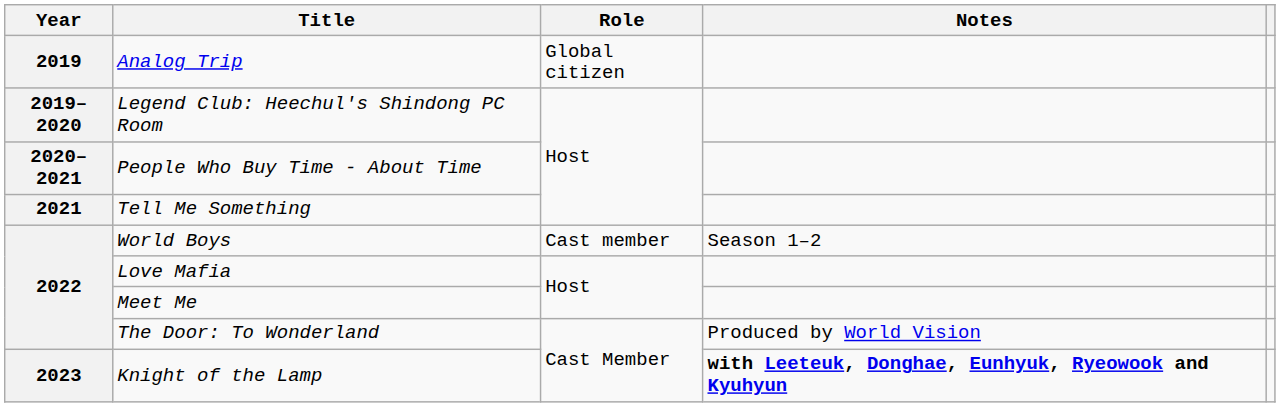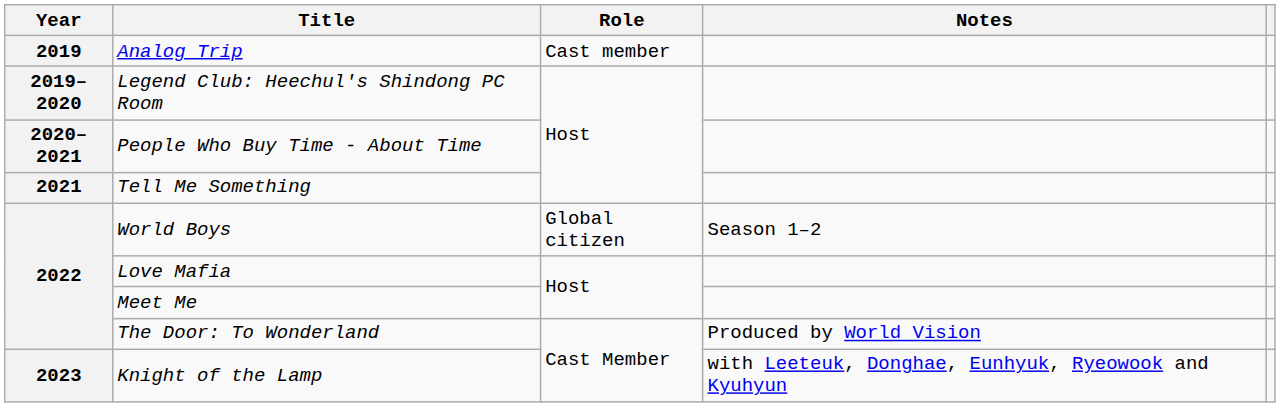Analog Trip | Role: Global citizen -> Cast member
World Boys | Role: Cast member -> Global citizen
Knight of the Lamp | Notes: bold -> normal
